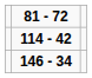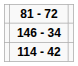rows swapped: 146 - 34 <-> 114 - 42
